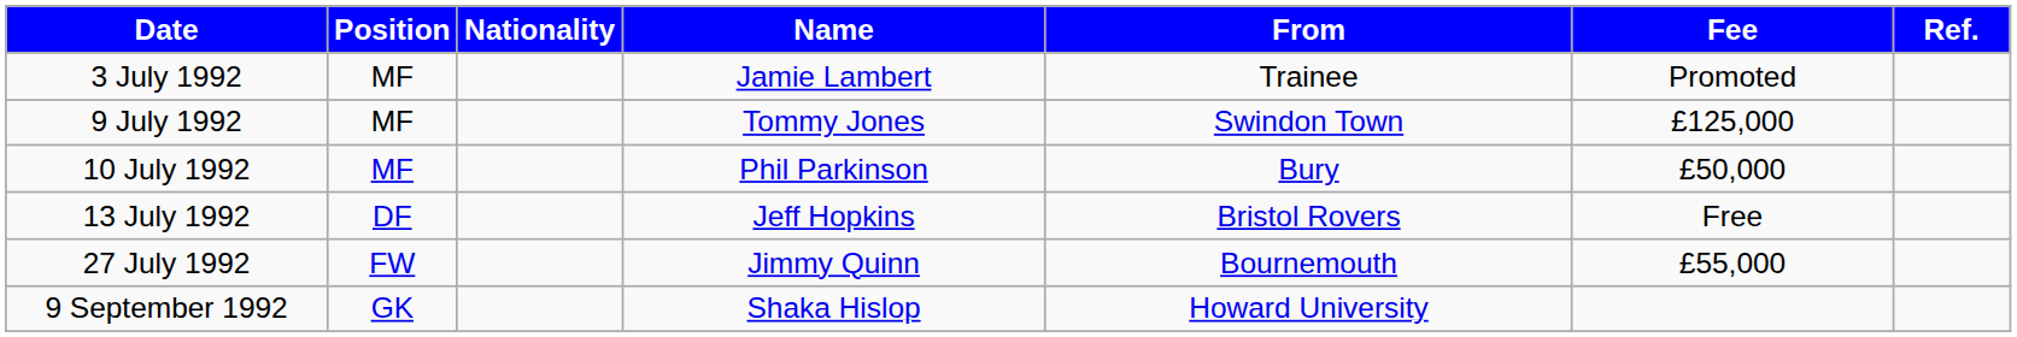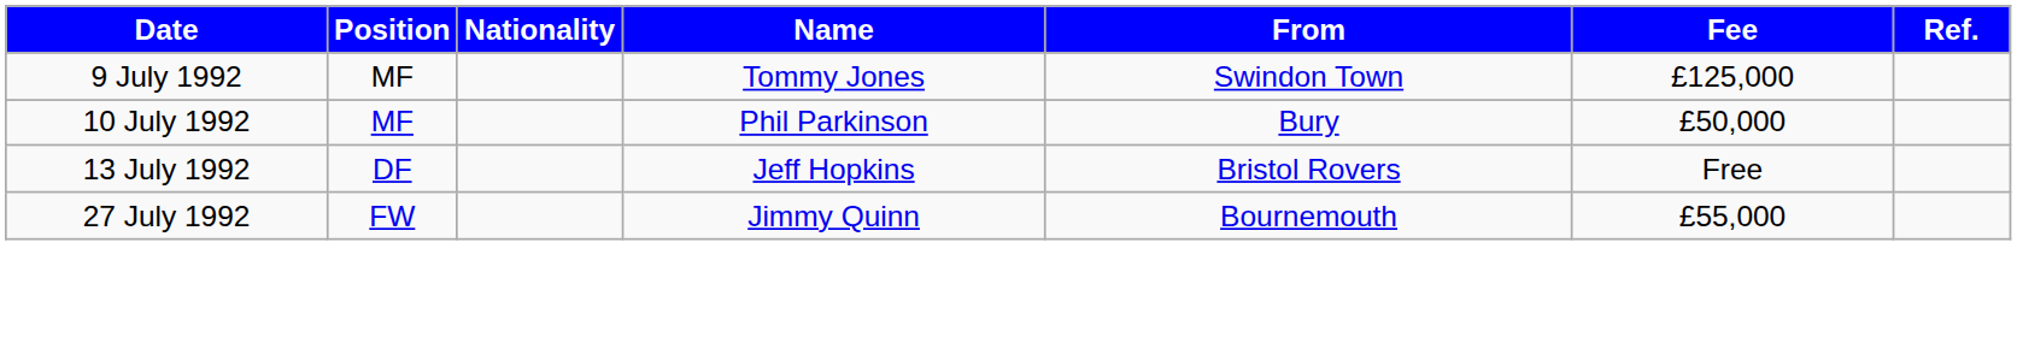- row: 3 July 1992 | MF | Jamie Lambert | Trainee | Promoted
- row: 9 September 1992 | GK | Shaka Hislop | Howard University
